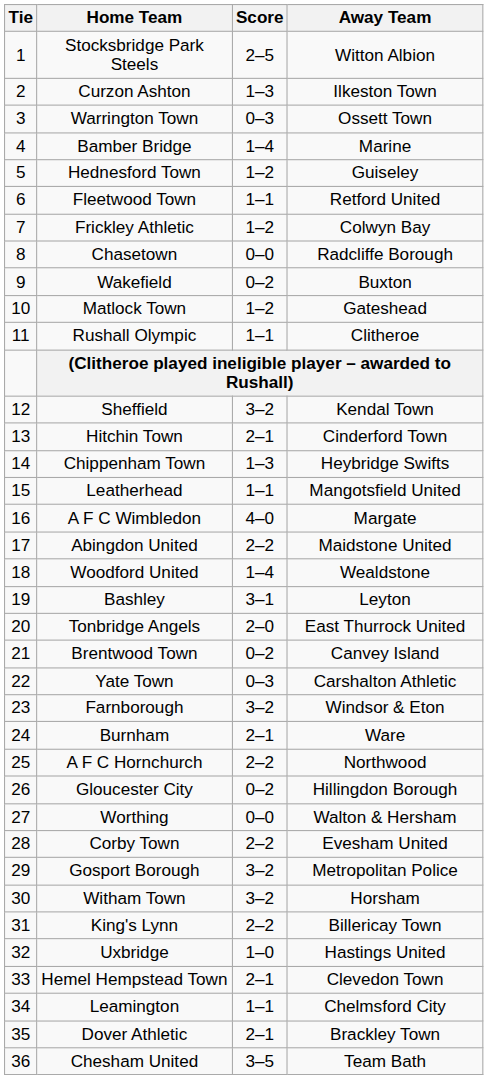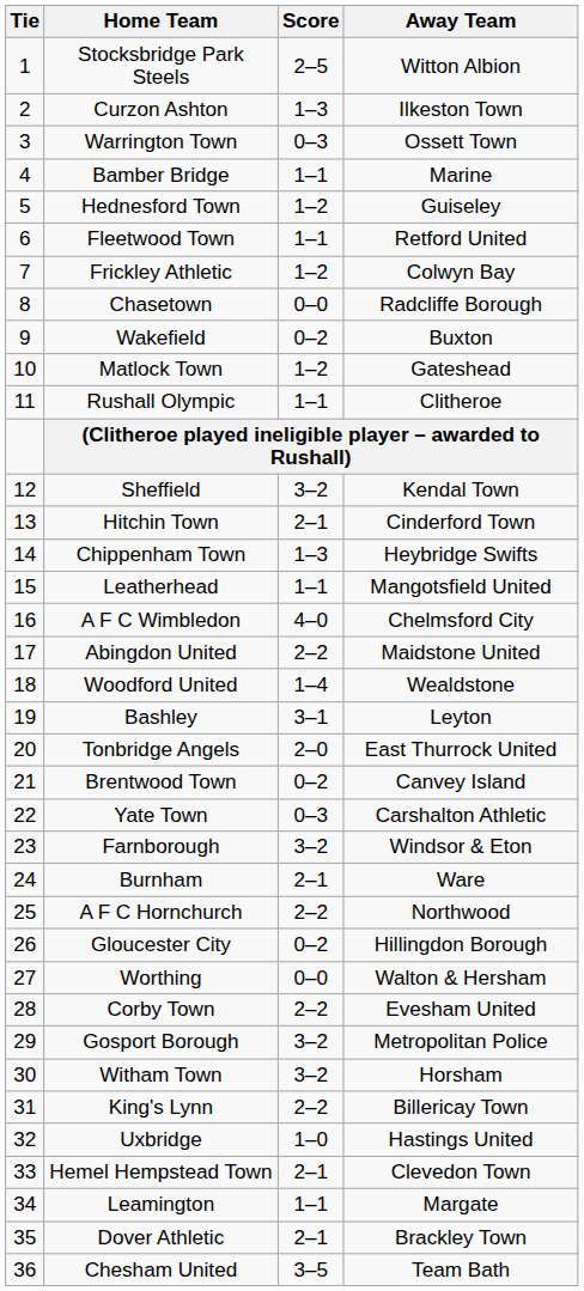Bamber Bridge | Score: 1–4 -> 1–1
A F C Wimbledon | Away Team: Margate -> Chelmsford City
Leamington | Away Team: Chelmsford City -> Margate
